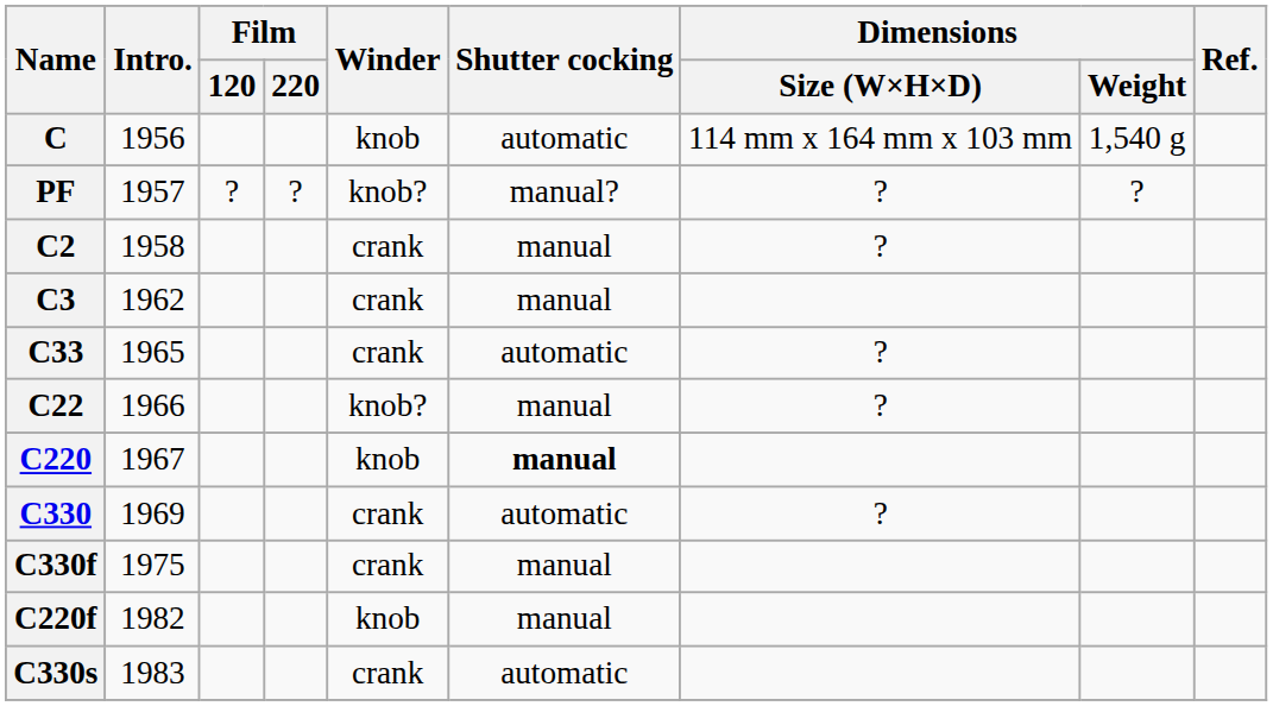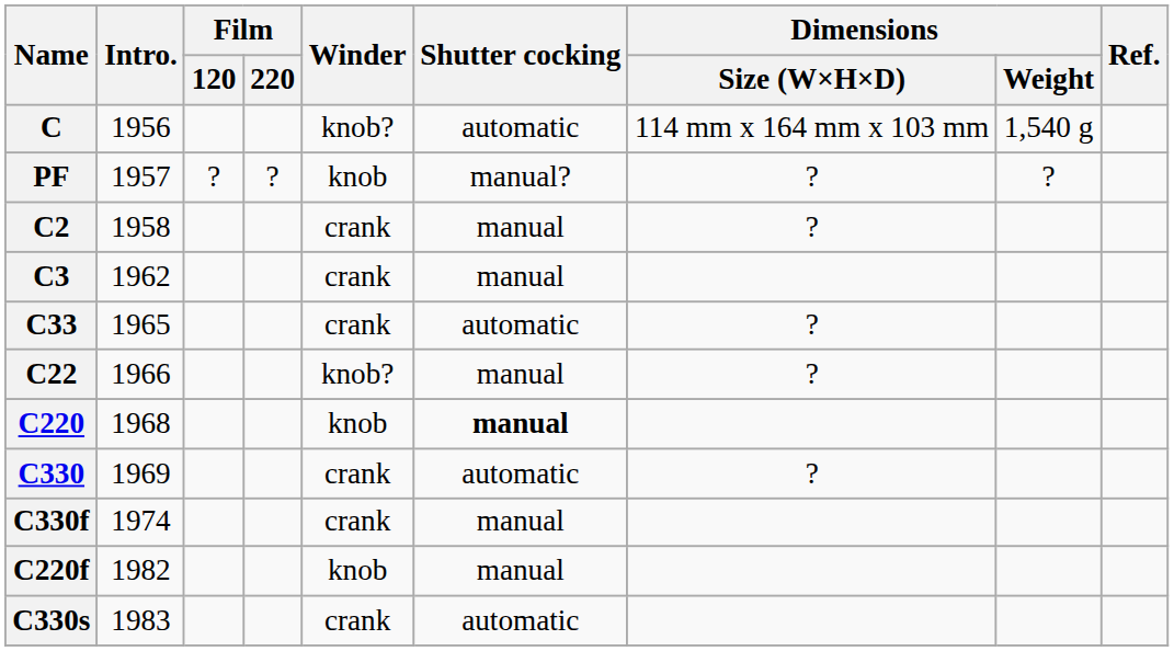C | Winder: knob -> knob?
PF | Winder: knob? -> knob
C220 | Intro.: 1967 -> 1968
C330f | Intro.: 1975 -> 1974
